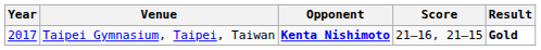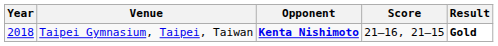Taipei Gymnasium, Taipei, Taiwan | Year: 2017 -> 2018
